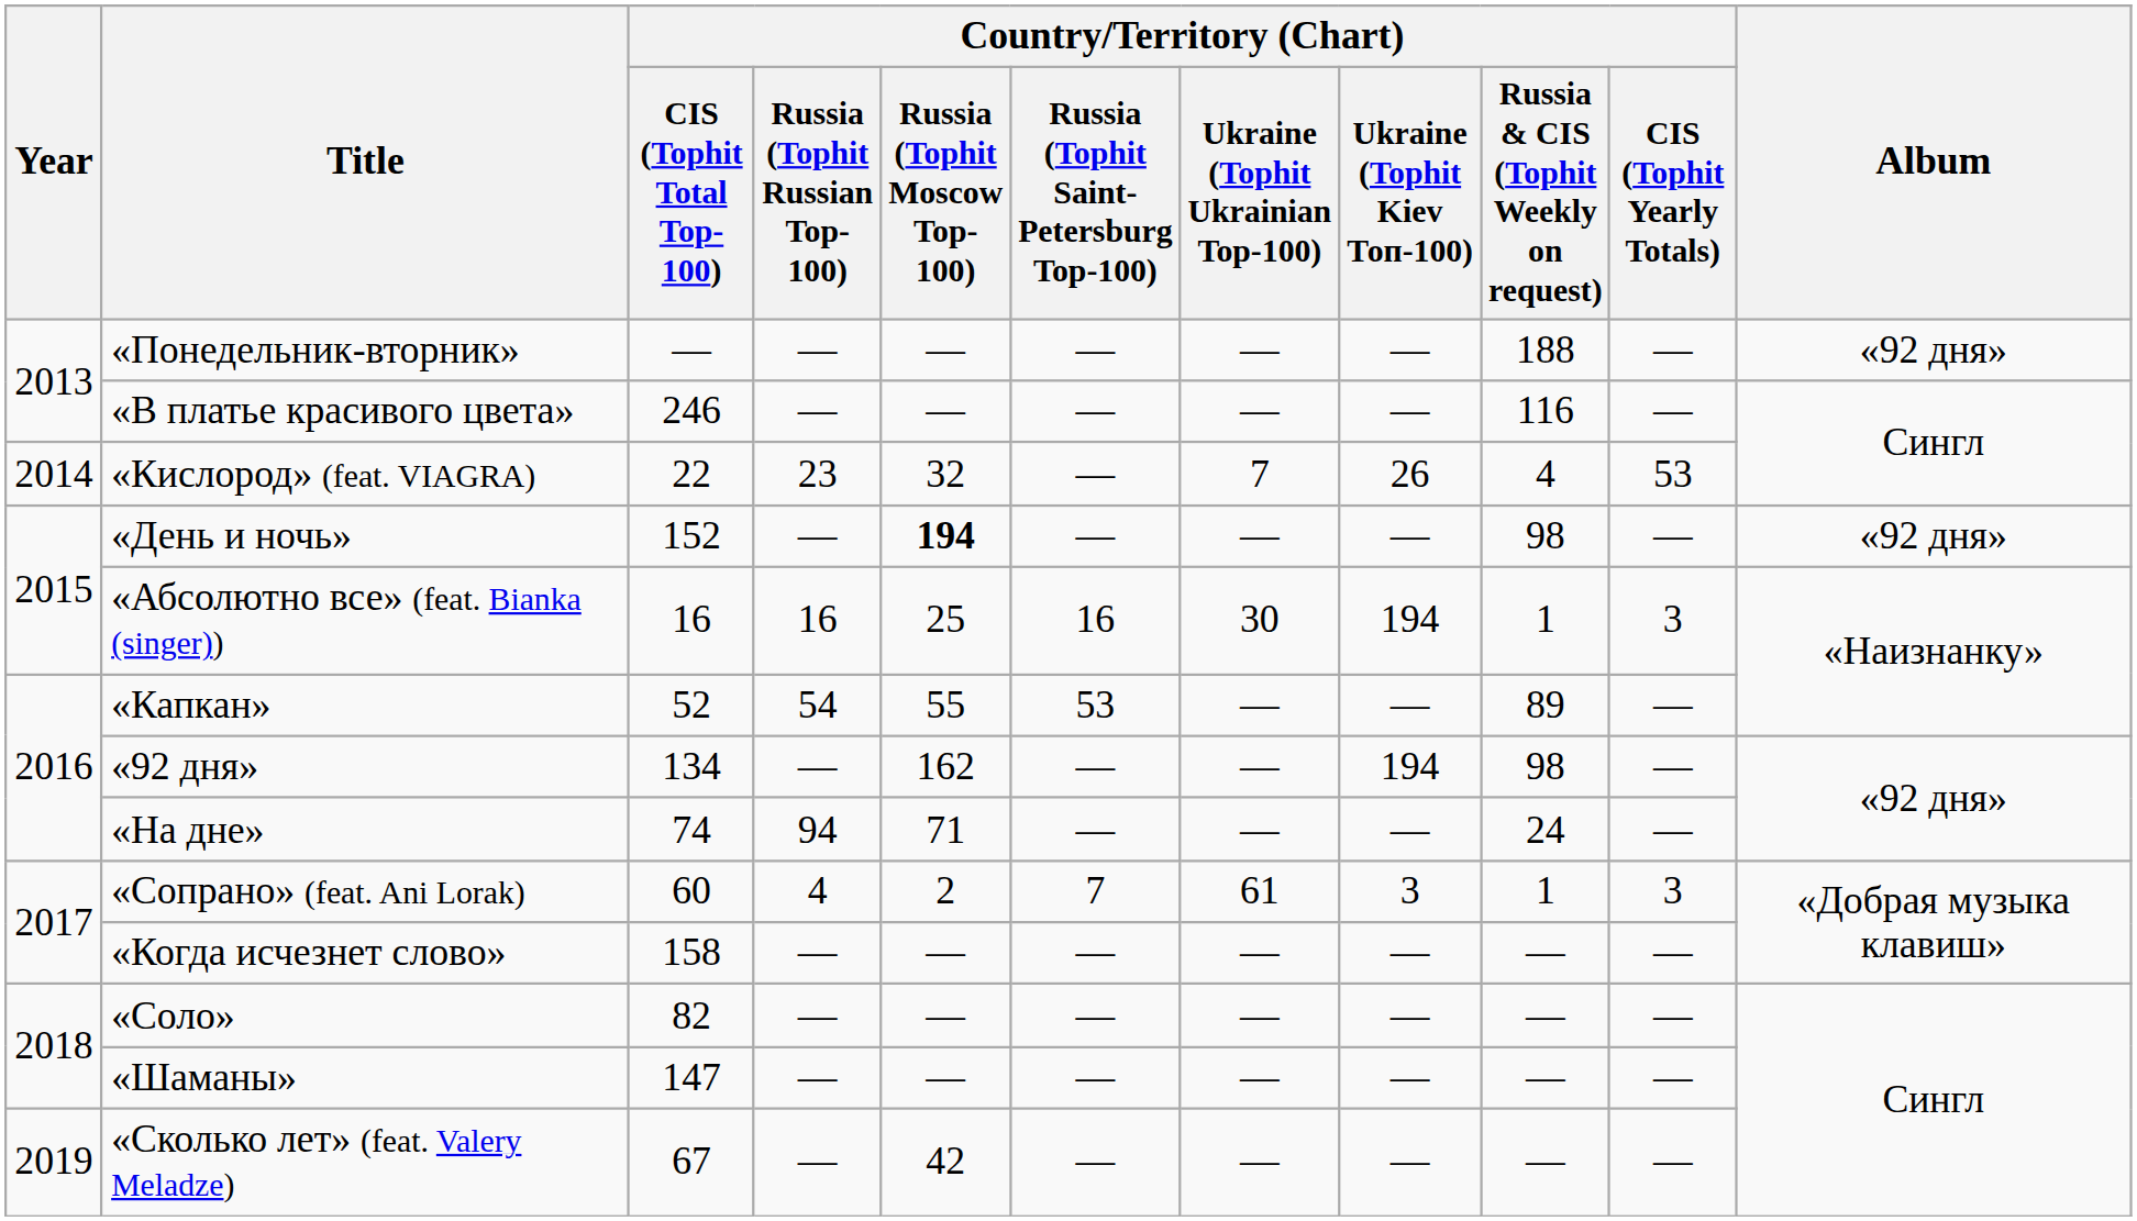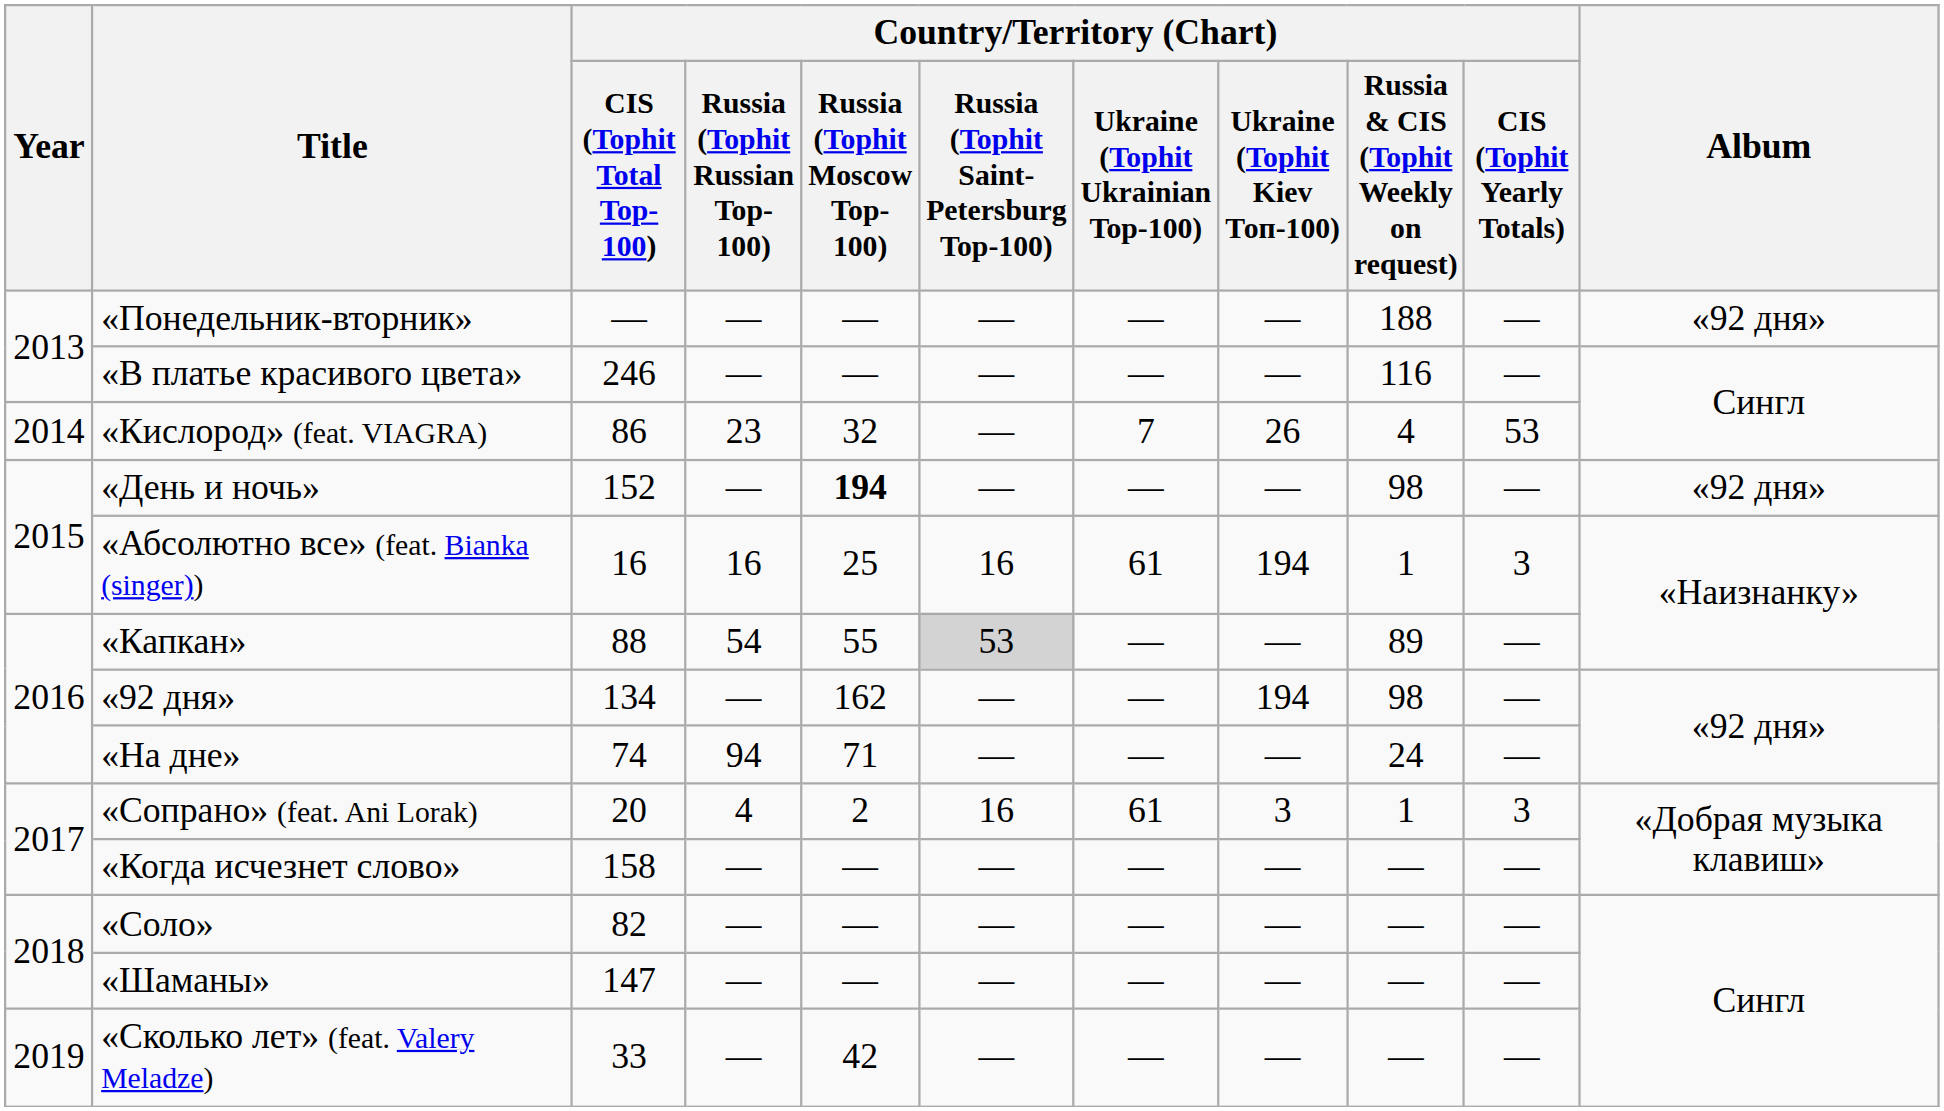«Кислород» (feat. VIAGRA) | Country/Territory (Chart) / CIS (Tophit Total Top-100): 22 -> 86
«Абсолютно все» (feat. Bianka (singer)) | column 7: 30 -> 61
«Капкан» | Country/Territory (Chart) / CIS (Tophit Total Top-100): 52 -> 88
«Капкан» | column 6: no background -> lightgrey background
«Сопрано» (feat. Ani Lorak) | Country/Territory (Chart) / CIS (Tophit Total Top-100): 60 -> 20
«Сопрано» (feat. Ani Lorak) | column 6: 7 -> 16
«Сколько лет» (feat. Valery Meladze) | Country/Territory (Chart) / CIS (Tophit Total Top-100): 67 -> 33
